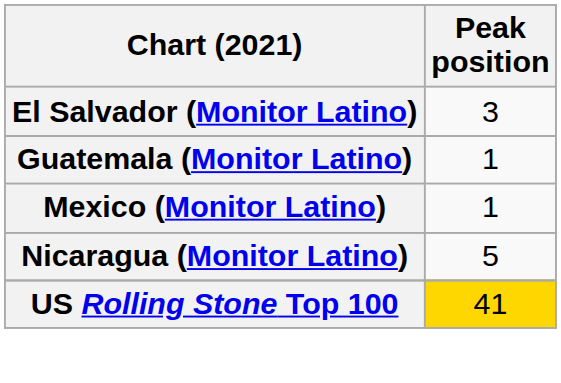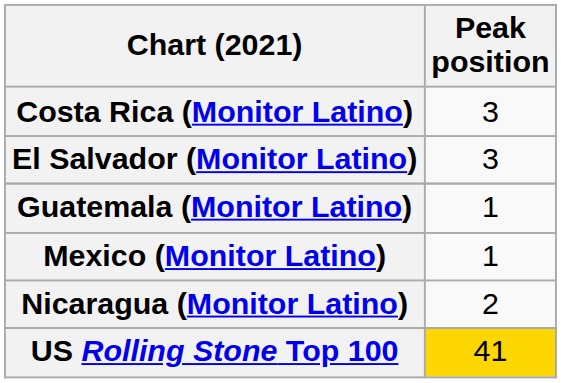+ row: Costa Rica (Monitor Latino) | 3
Nicaragua (Monitor Latino) | Peak position: 5 -> 2
